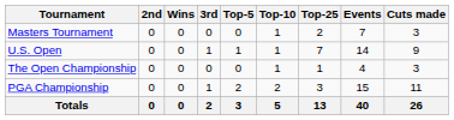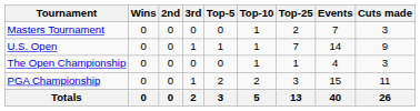columns swapped: Wins <-> 2nd
